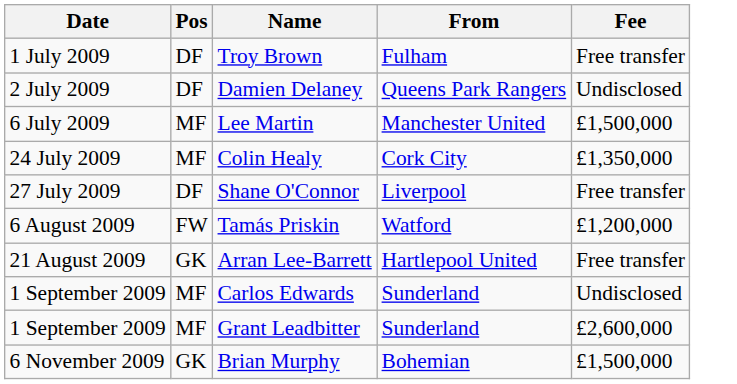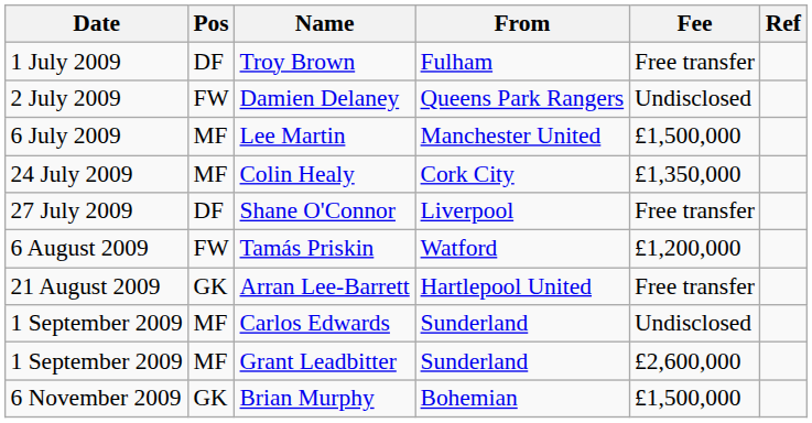+ column: Ref
Damien Delaney | Pos: DF -> FW
